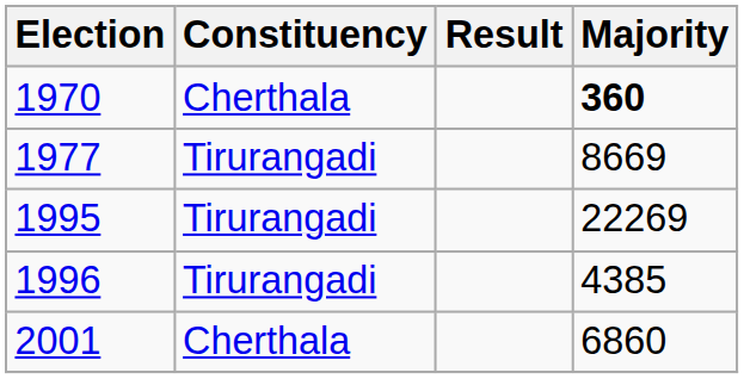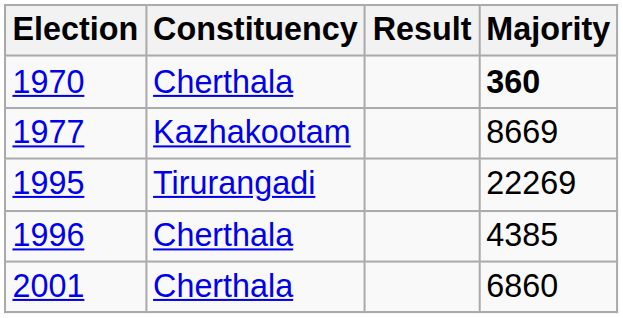1977 | Constituency: Tirurangadi -> Kazhakootam
1996 | Constituency: Tirurangadi -> Cherthala
